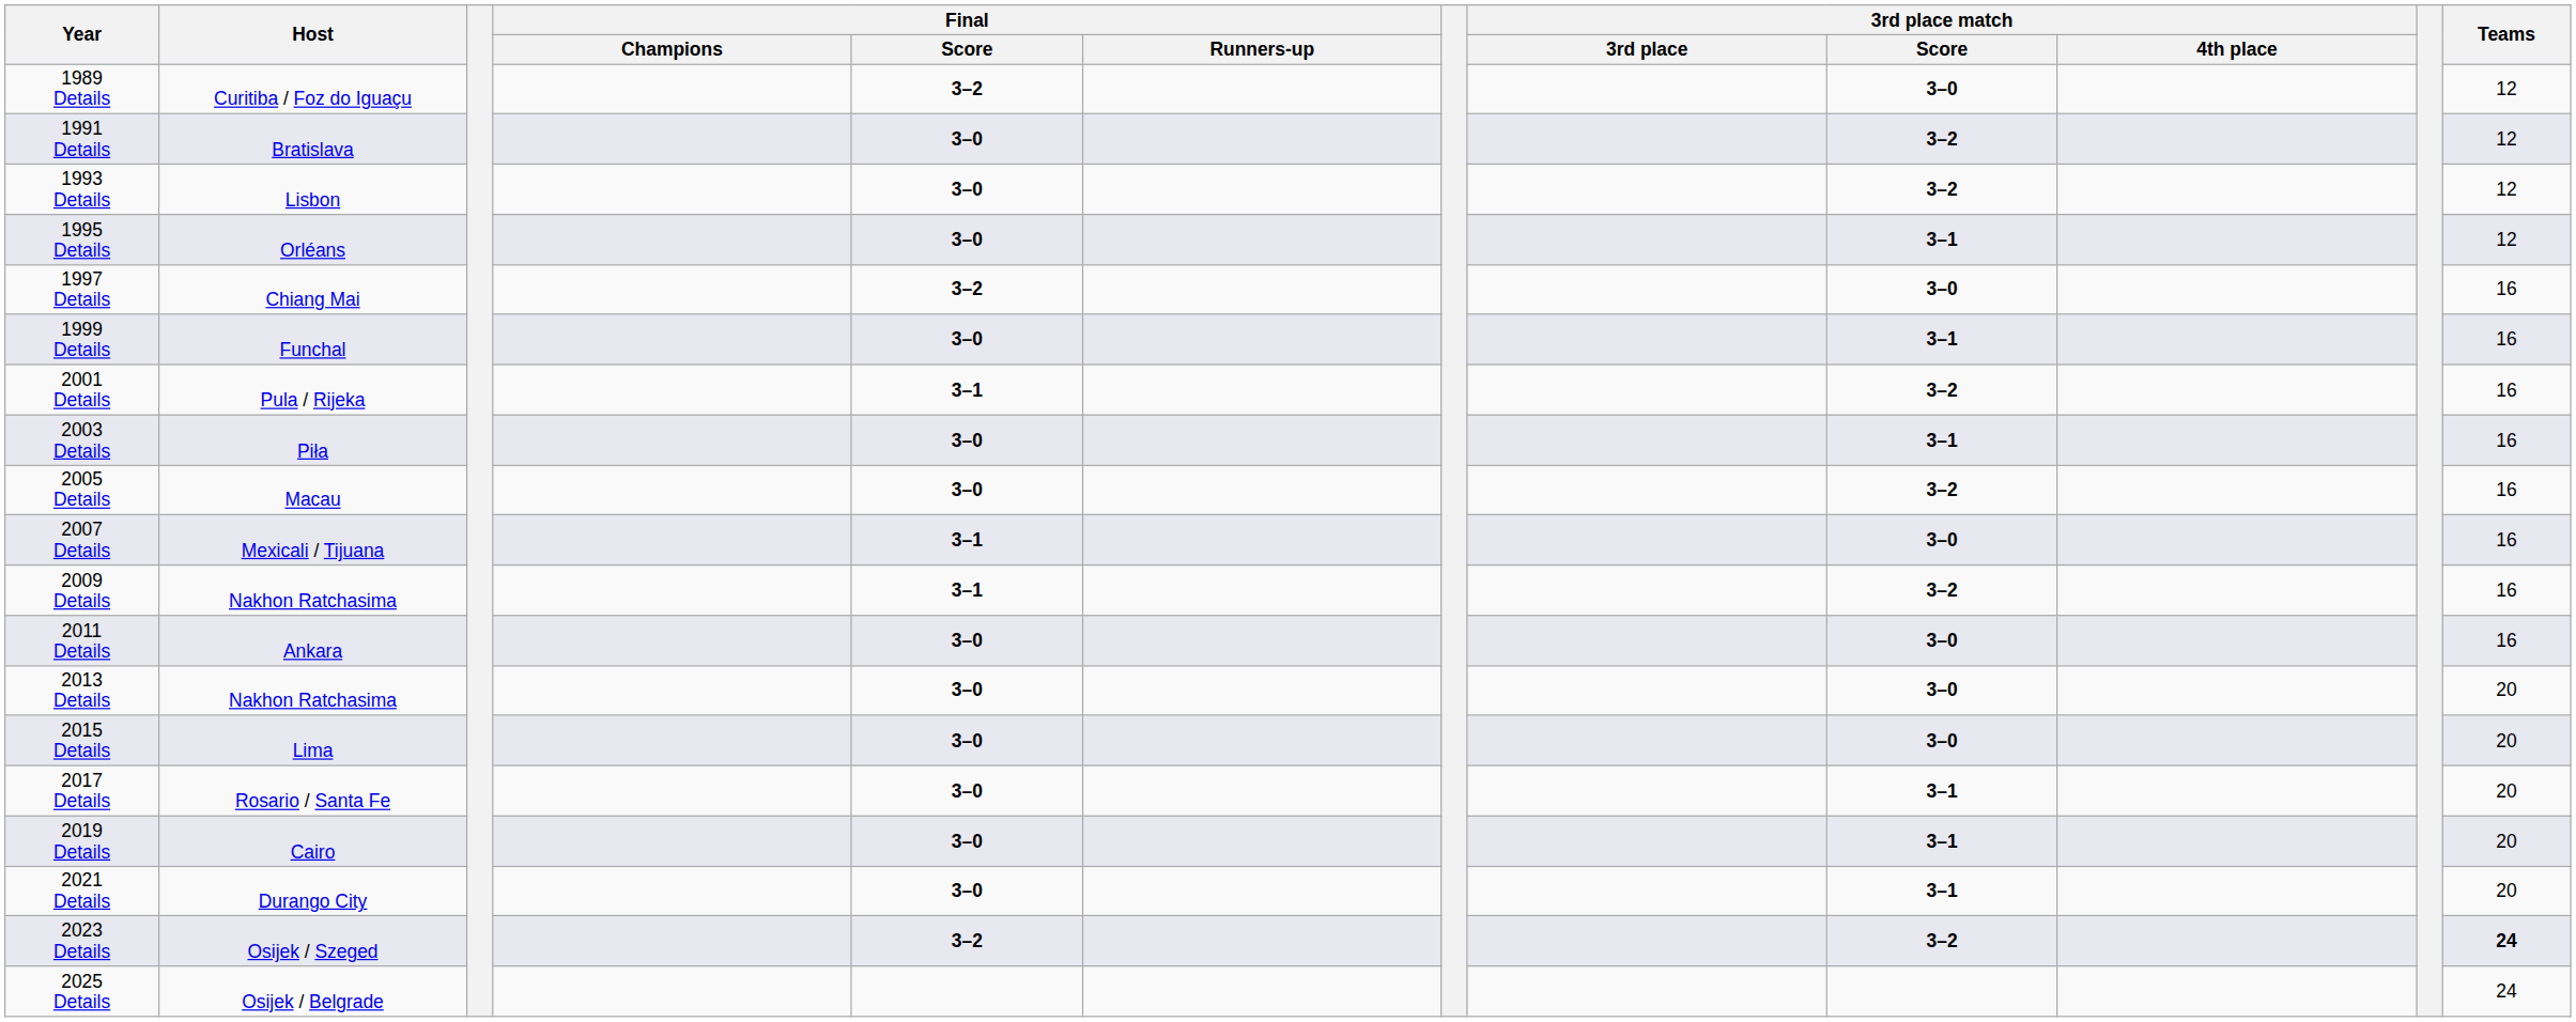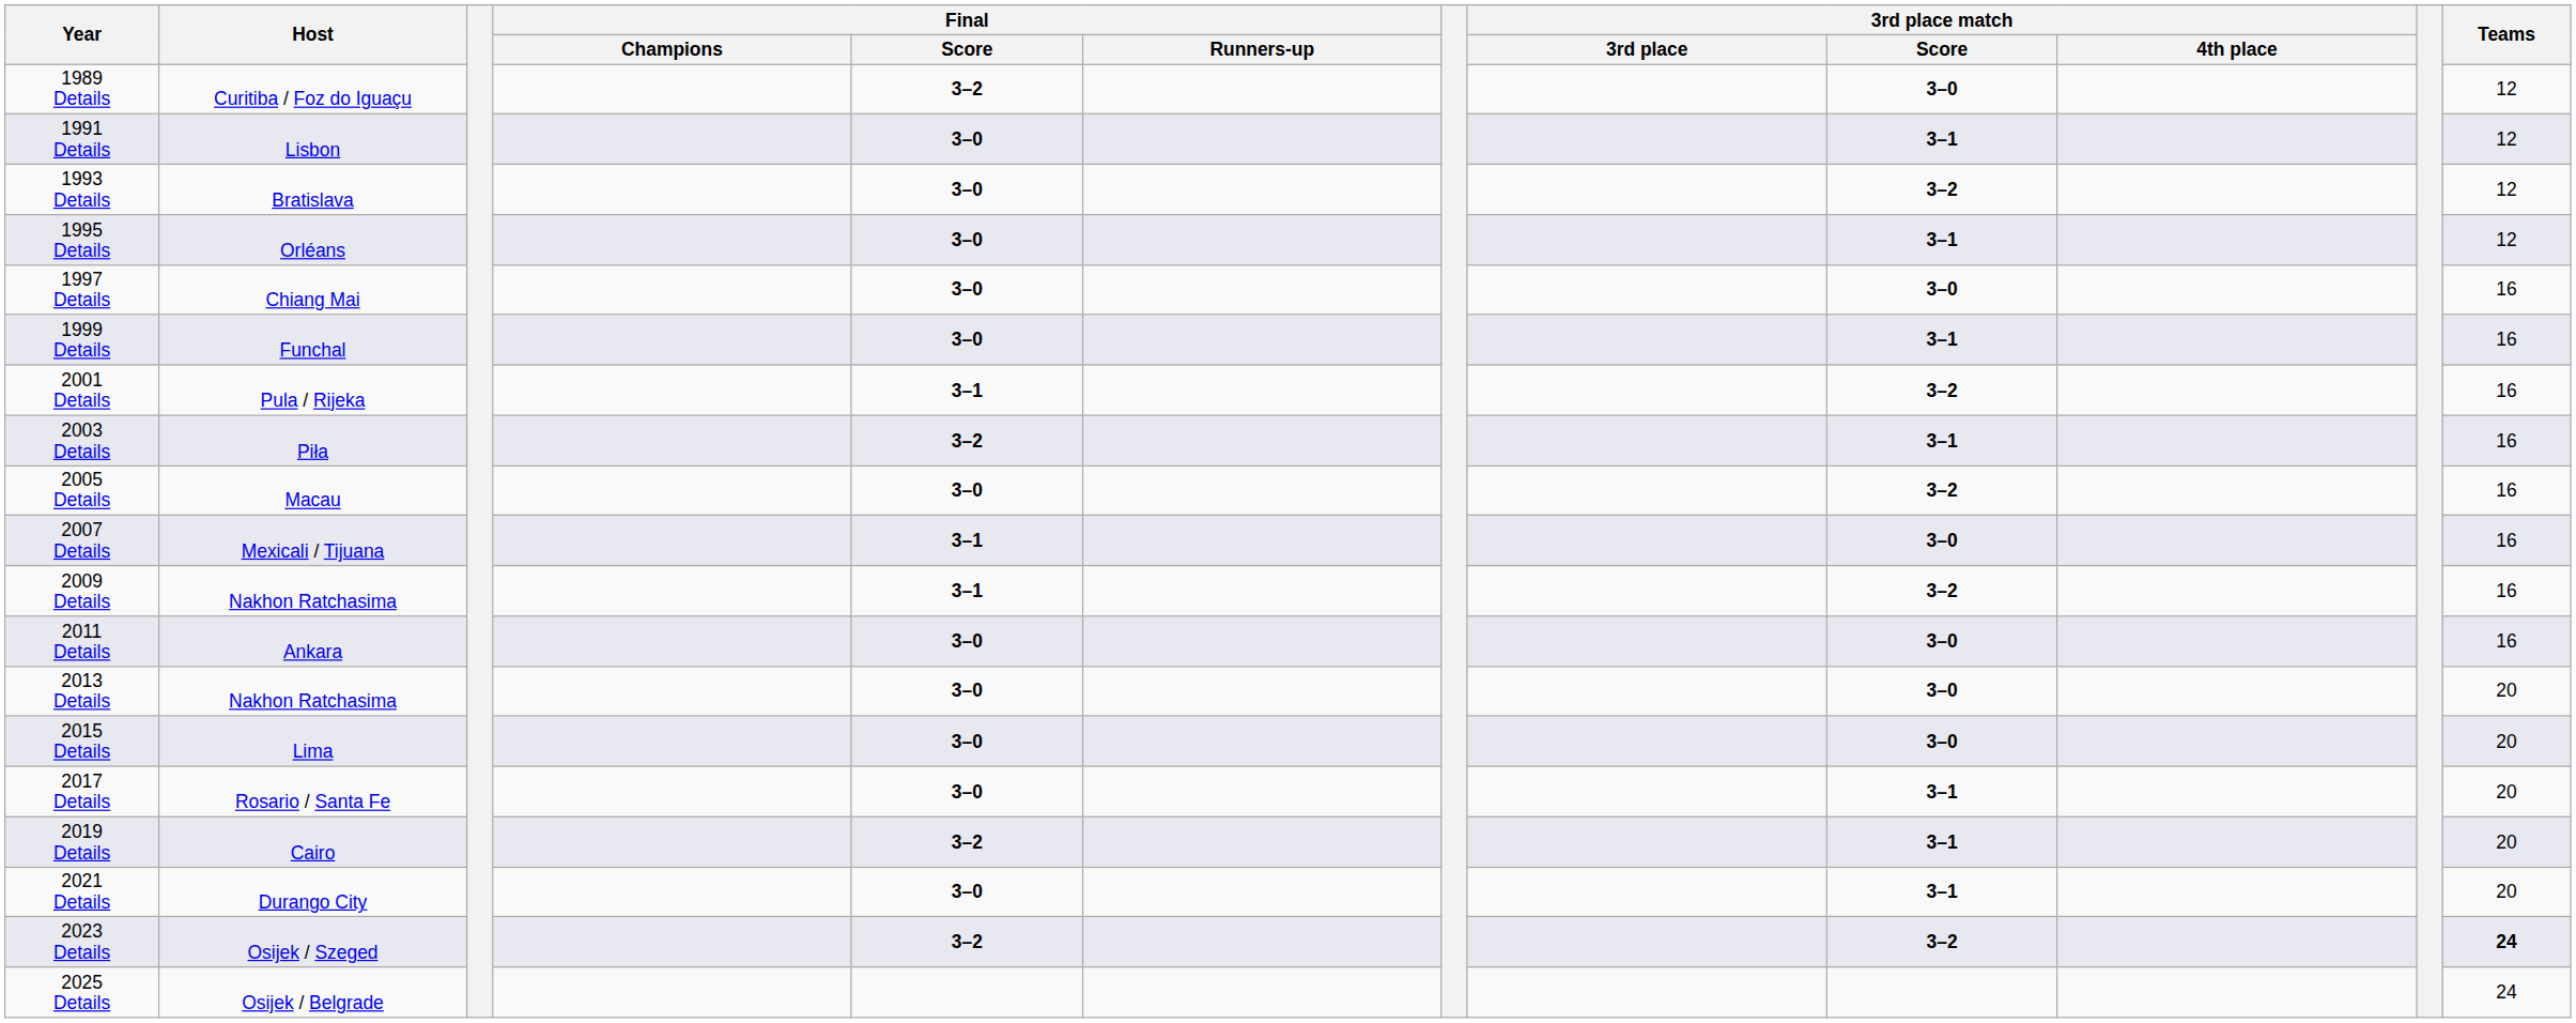1991 Details | Host: Bratislava -> Lisbon
1991 Details | 3rd place match / Score: 3–2 -> 3–1
1993 Details | Host: Lisbon -> Bratislava
1997 Details | Final / Score: 3–2 -> 3–0
2003 Details | Final / Score: 3–0 -> 3–2
2019 Details | Final / Score: 3–0 -> 3–2
